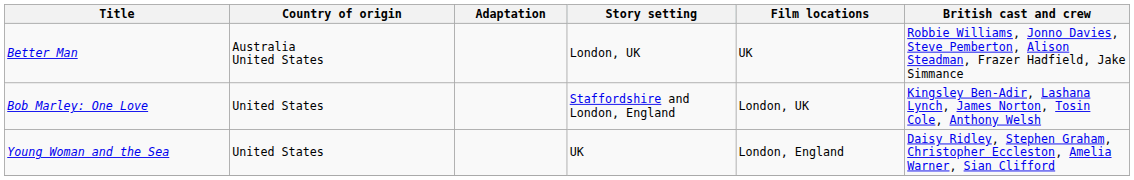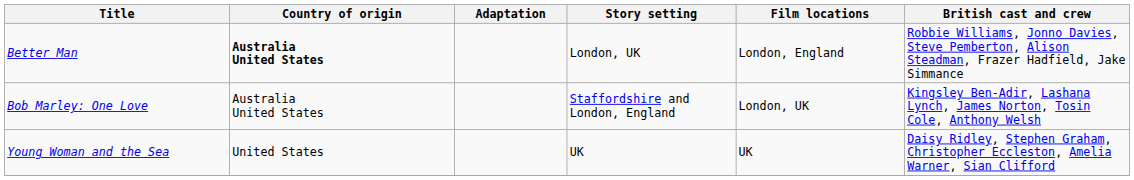Better Man | Country of origin: normal -> bold
Better Man | Film locations: UK -> London, England
Bob Marley: One Love | Country of origin: United States -> Australia United States
Young Woman and the Sea | Film locations: London, England -> UK
